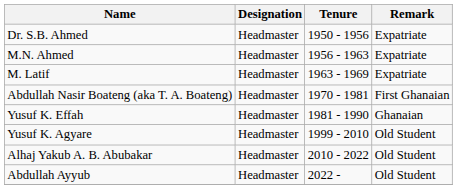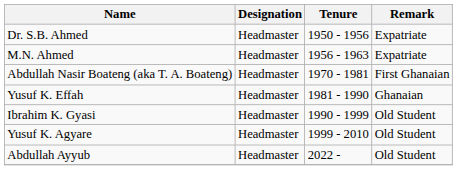- row: M. Latif | Headmaster | 1963 - 1969 | Expatriate
+ row: Ibrahim K. Gyasi | Headmaster | 1990 - 1999 | Old Student
- row: Alhaj Yakub A. B. Abubakar | Headmaster | 2010 - 2022 | Old Student
